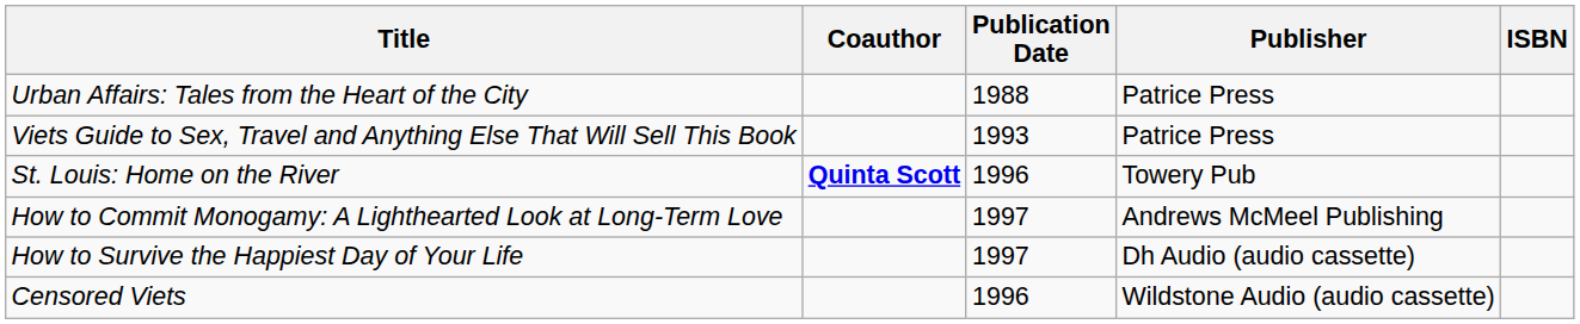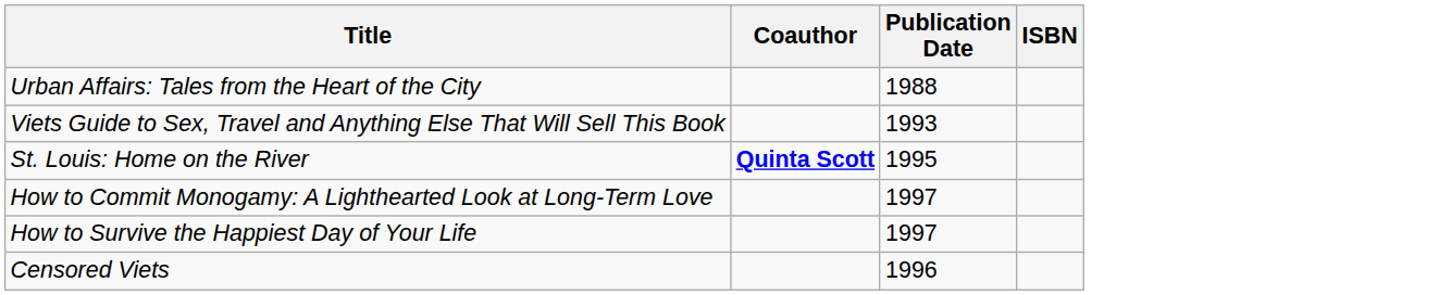- column: Publisher | Patrice Press | Patrice Press | Towery Pub | Andrews McMeel Publishing | Dh Audio (audio cassette) | Wildstone Audio (audio cassette)
St. Louis: Home on the River | Publication Date: 1996 -> 1995
